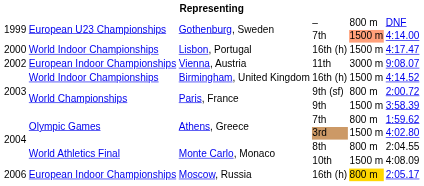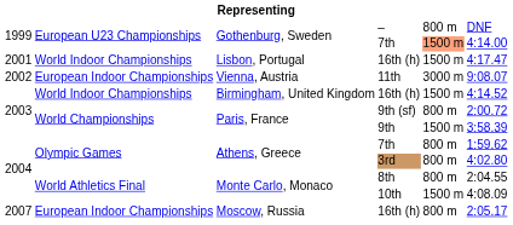Lisbon, Portugal / 16th (h) | column 1: 2000 -> 2001
3rd | column 5: 1500 m -> 800 m
Moscow, Russia / 16th (h) | column 1: 2006 -> 2007
Moscow, Russia / 16th (h) | column 5: gold background -> no background
